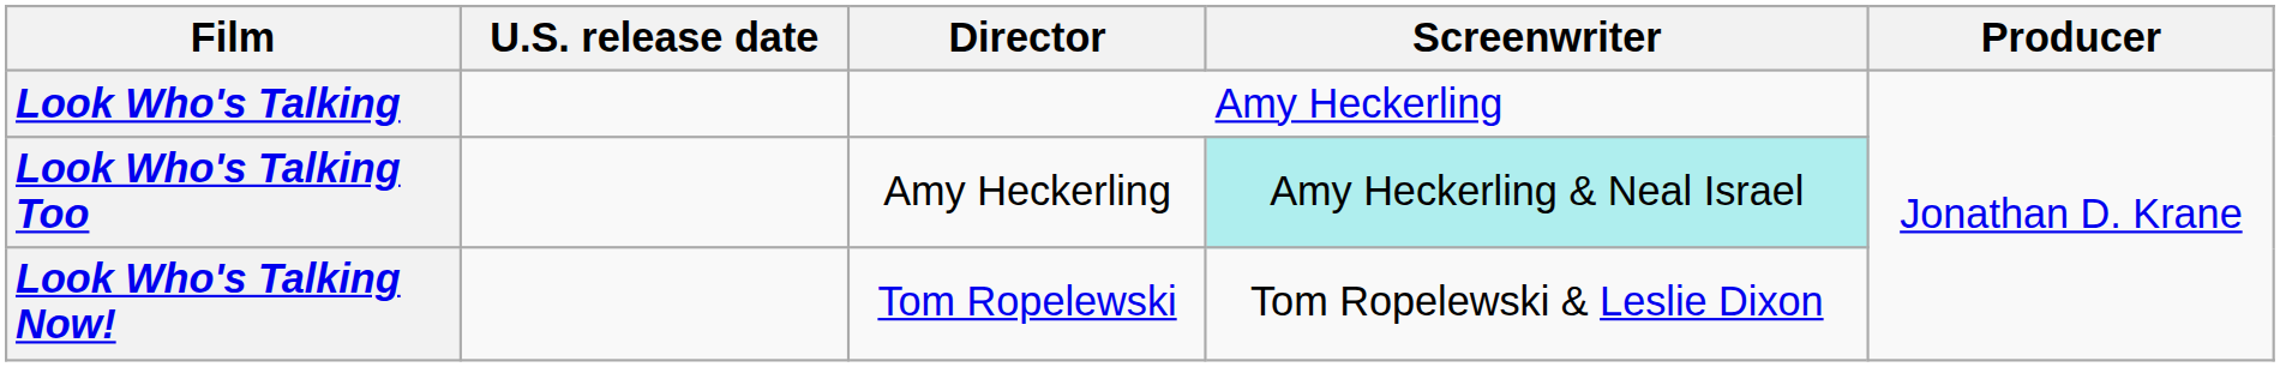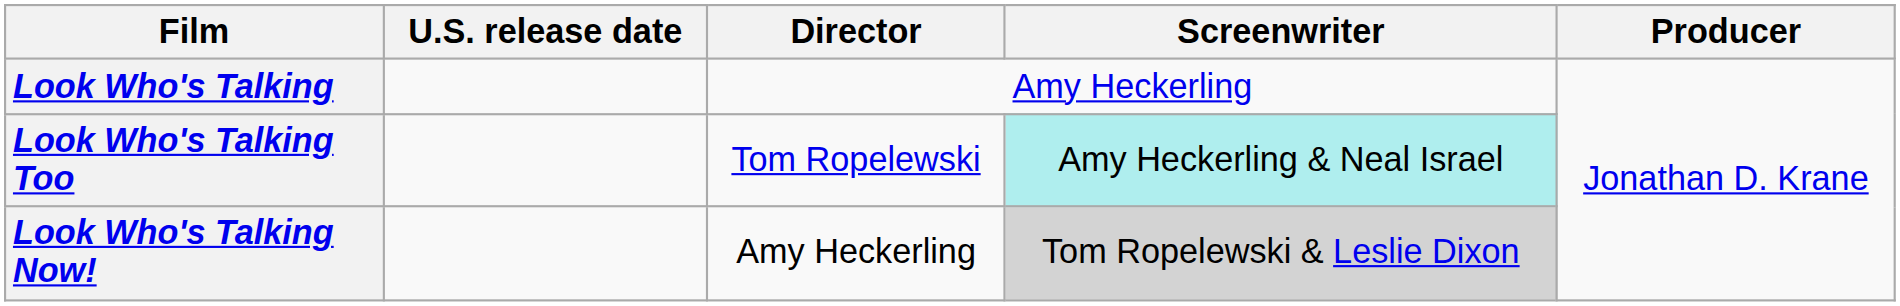Look Who's Talking Too | Director: Amy Heckerling -> Tom Ropelewski
Look Who's Talking Now! | Director: Tom Ropelewski -> Amy Heckerling
Look Who's Talking Now! | Screenwriter: no background -> lightgrey background
